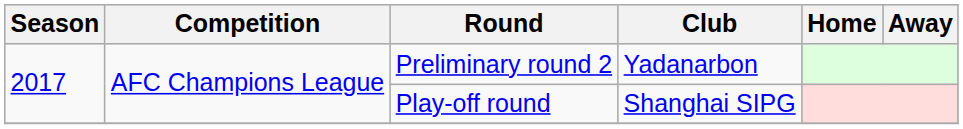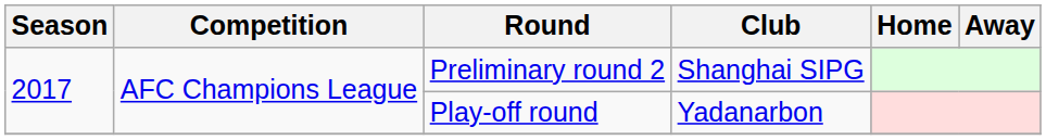Preliminary round 2 | Club: Yadanarbon -> Shanghai SIPG
Play-off round | Club: Shanghai SIPG -> Yadanarbon
